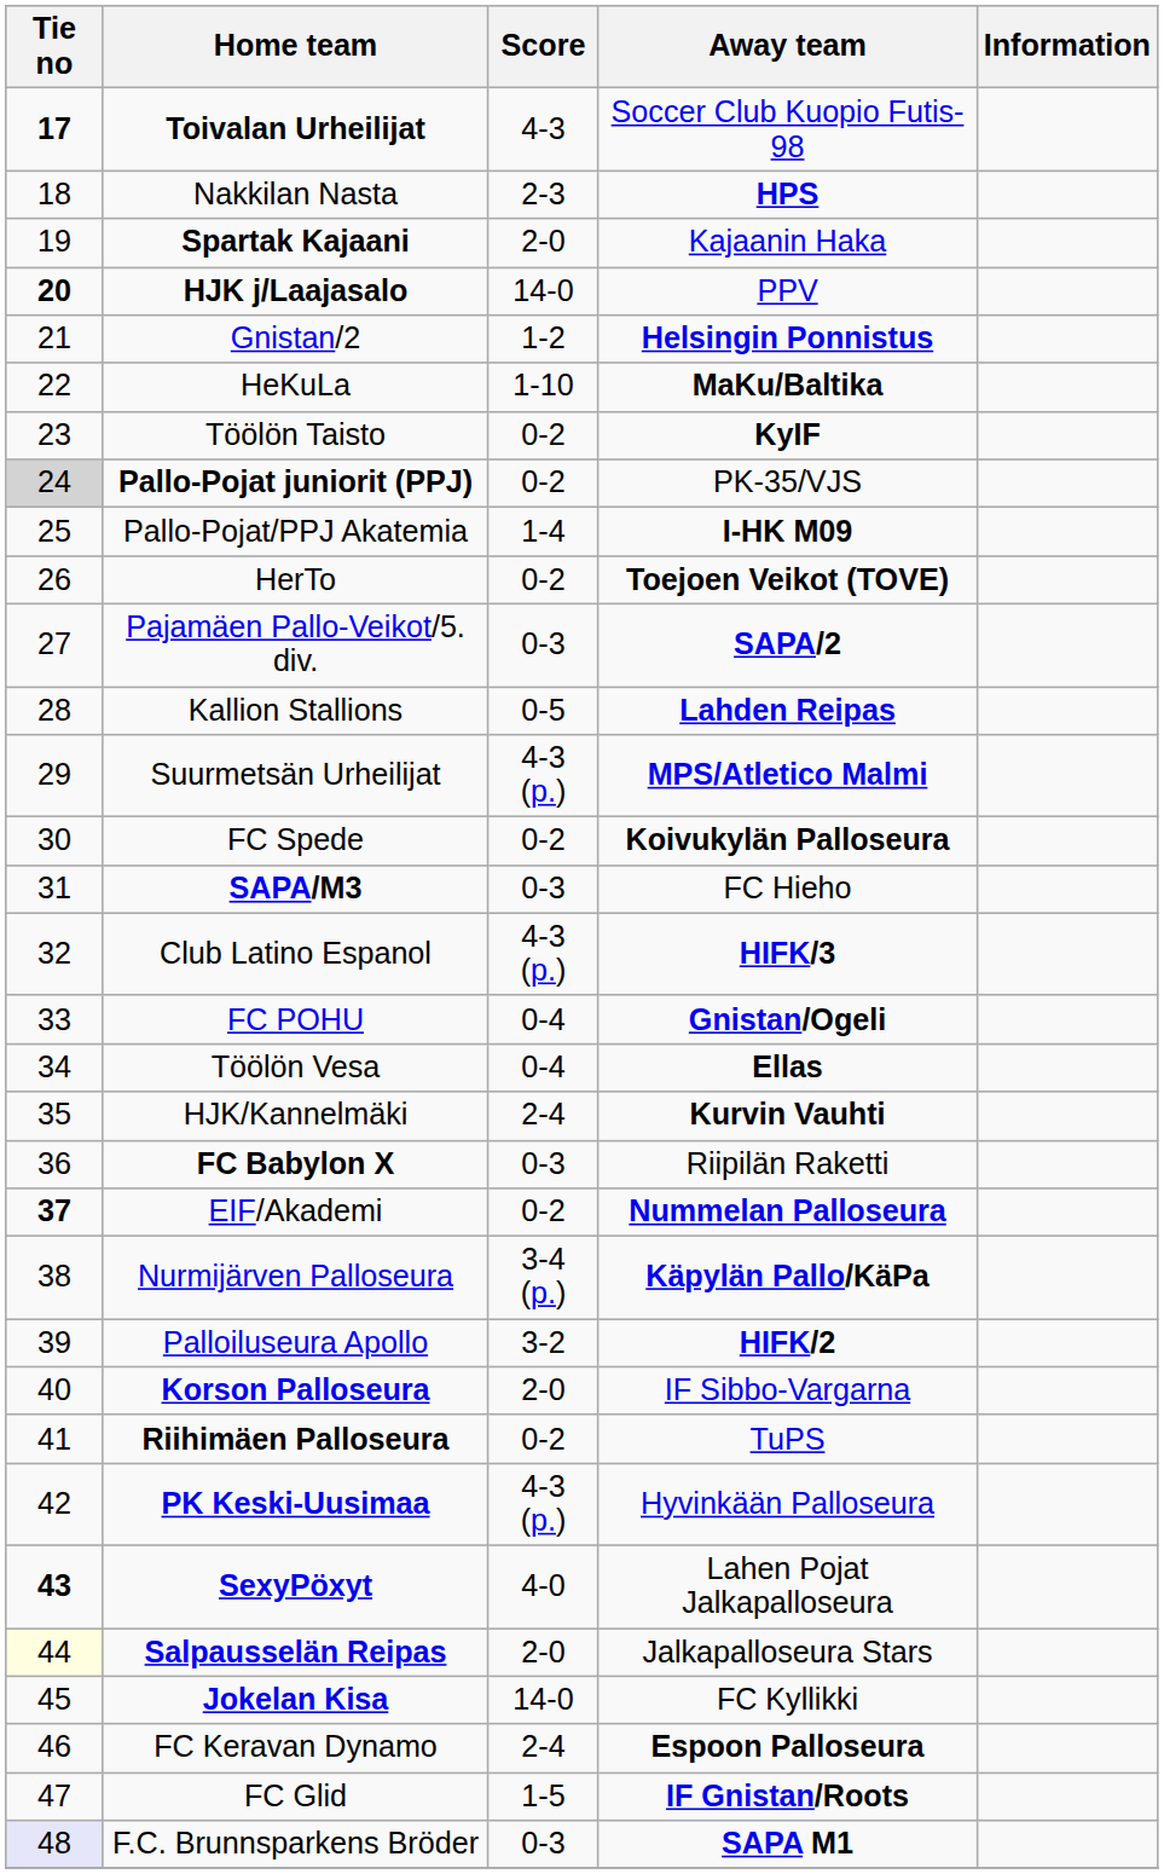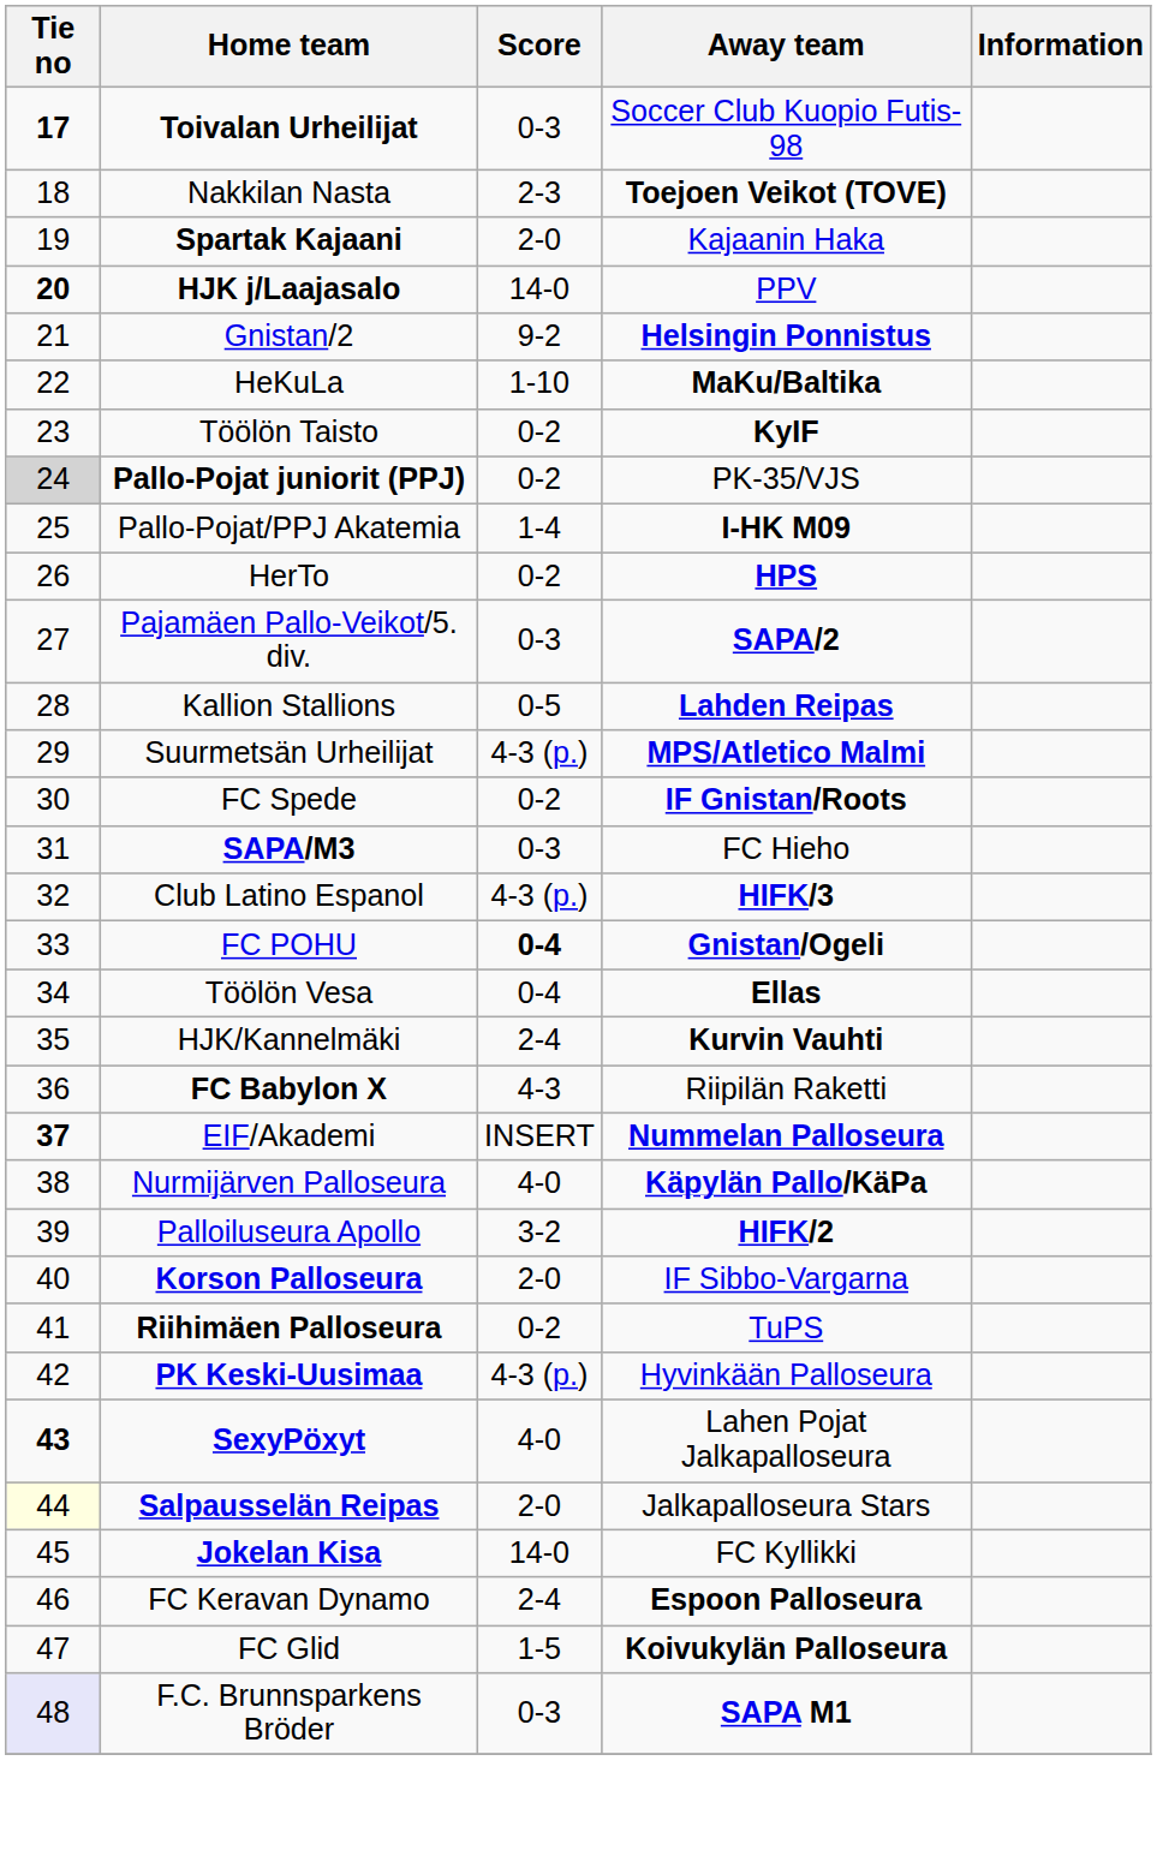Toivalan Urheilijat | Score: 4-3 -> 0-3
Nakkilan Nasta | Away team: HPS -> Toejoen Veikot (TOVE)
Gnistan/2 | Score: 1-2 -> 9-2
HerTo | Away team: Toejoen Veikot (TOVE) -> HPS
FC Spede | Away team: Koivukylän Palloseura -> IF Gnistan/Roots
FC POHU | Score: normal -> bold
FC Babylon X | Score: 0-3 -> 4-3
EIF/Akademi | Score: 0-2 -> INSERT
Nurmijärven Palloseura | Score: 3-4 (p.) -> 4-0
FC Glid | Away team: IF Gnistan/Roots -> Koivukylän Palloseura
